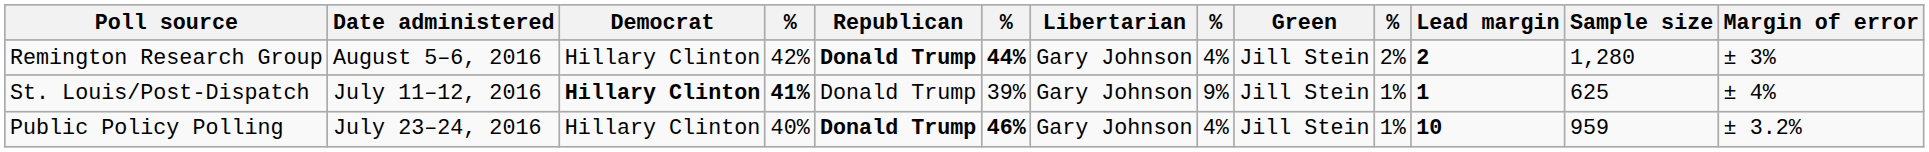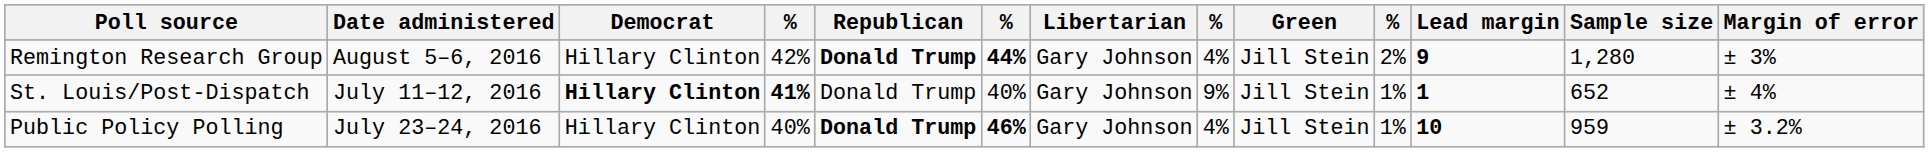Remington Research Group | Lead margin: 2 -> 9
St. Louis/Post-Dispatch | column 6: 39% -> 40%
St. Louis/Post-Dispatch | Sample size: 625 -> 652
